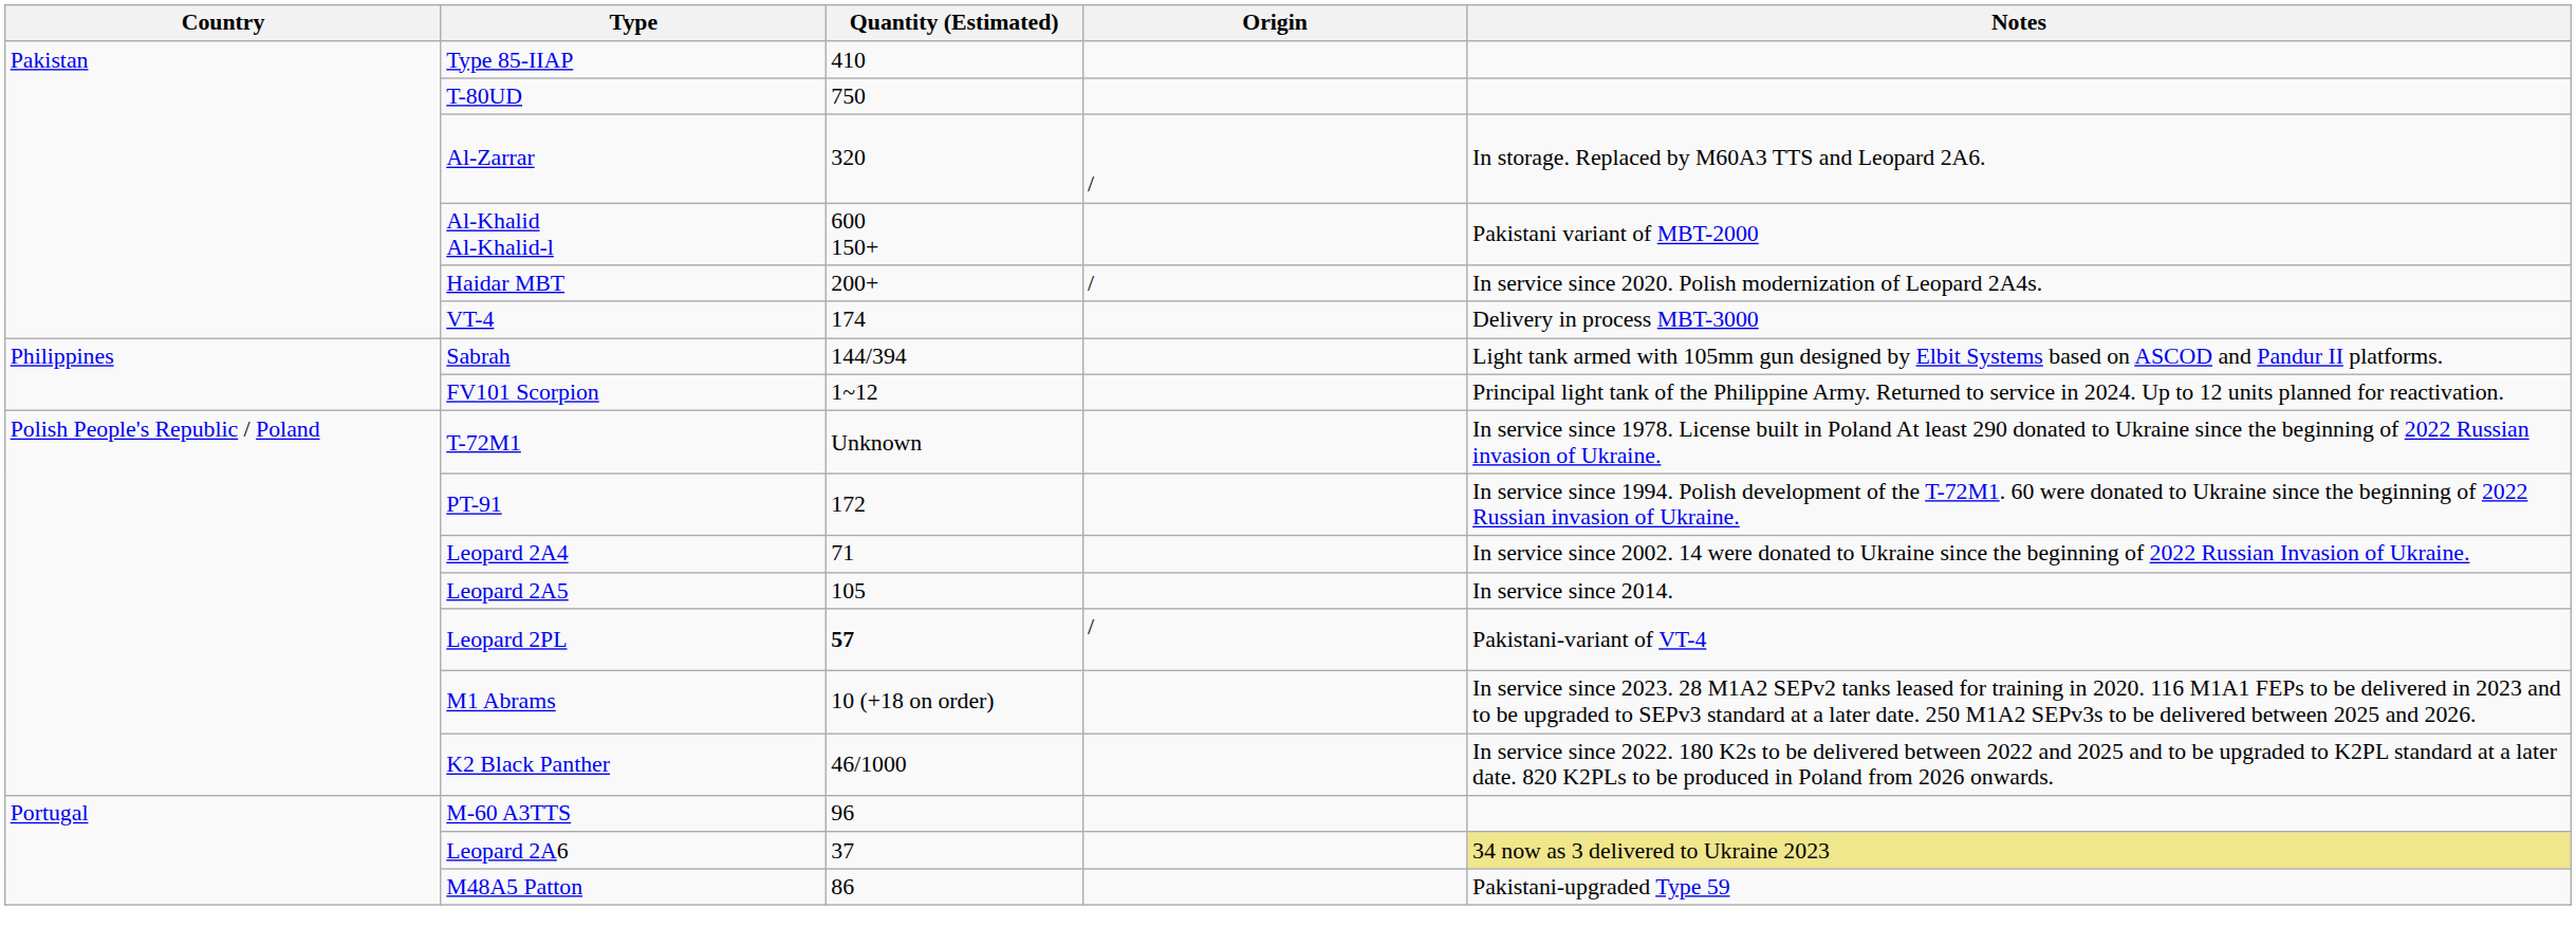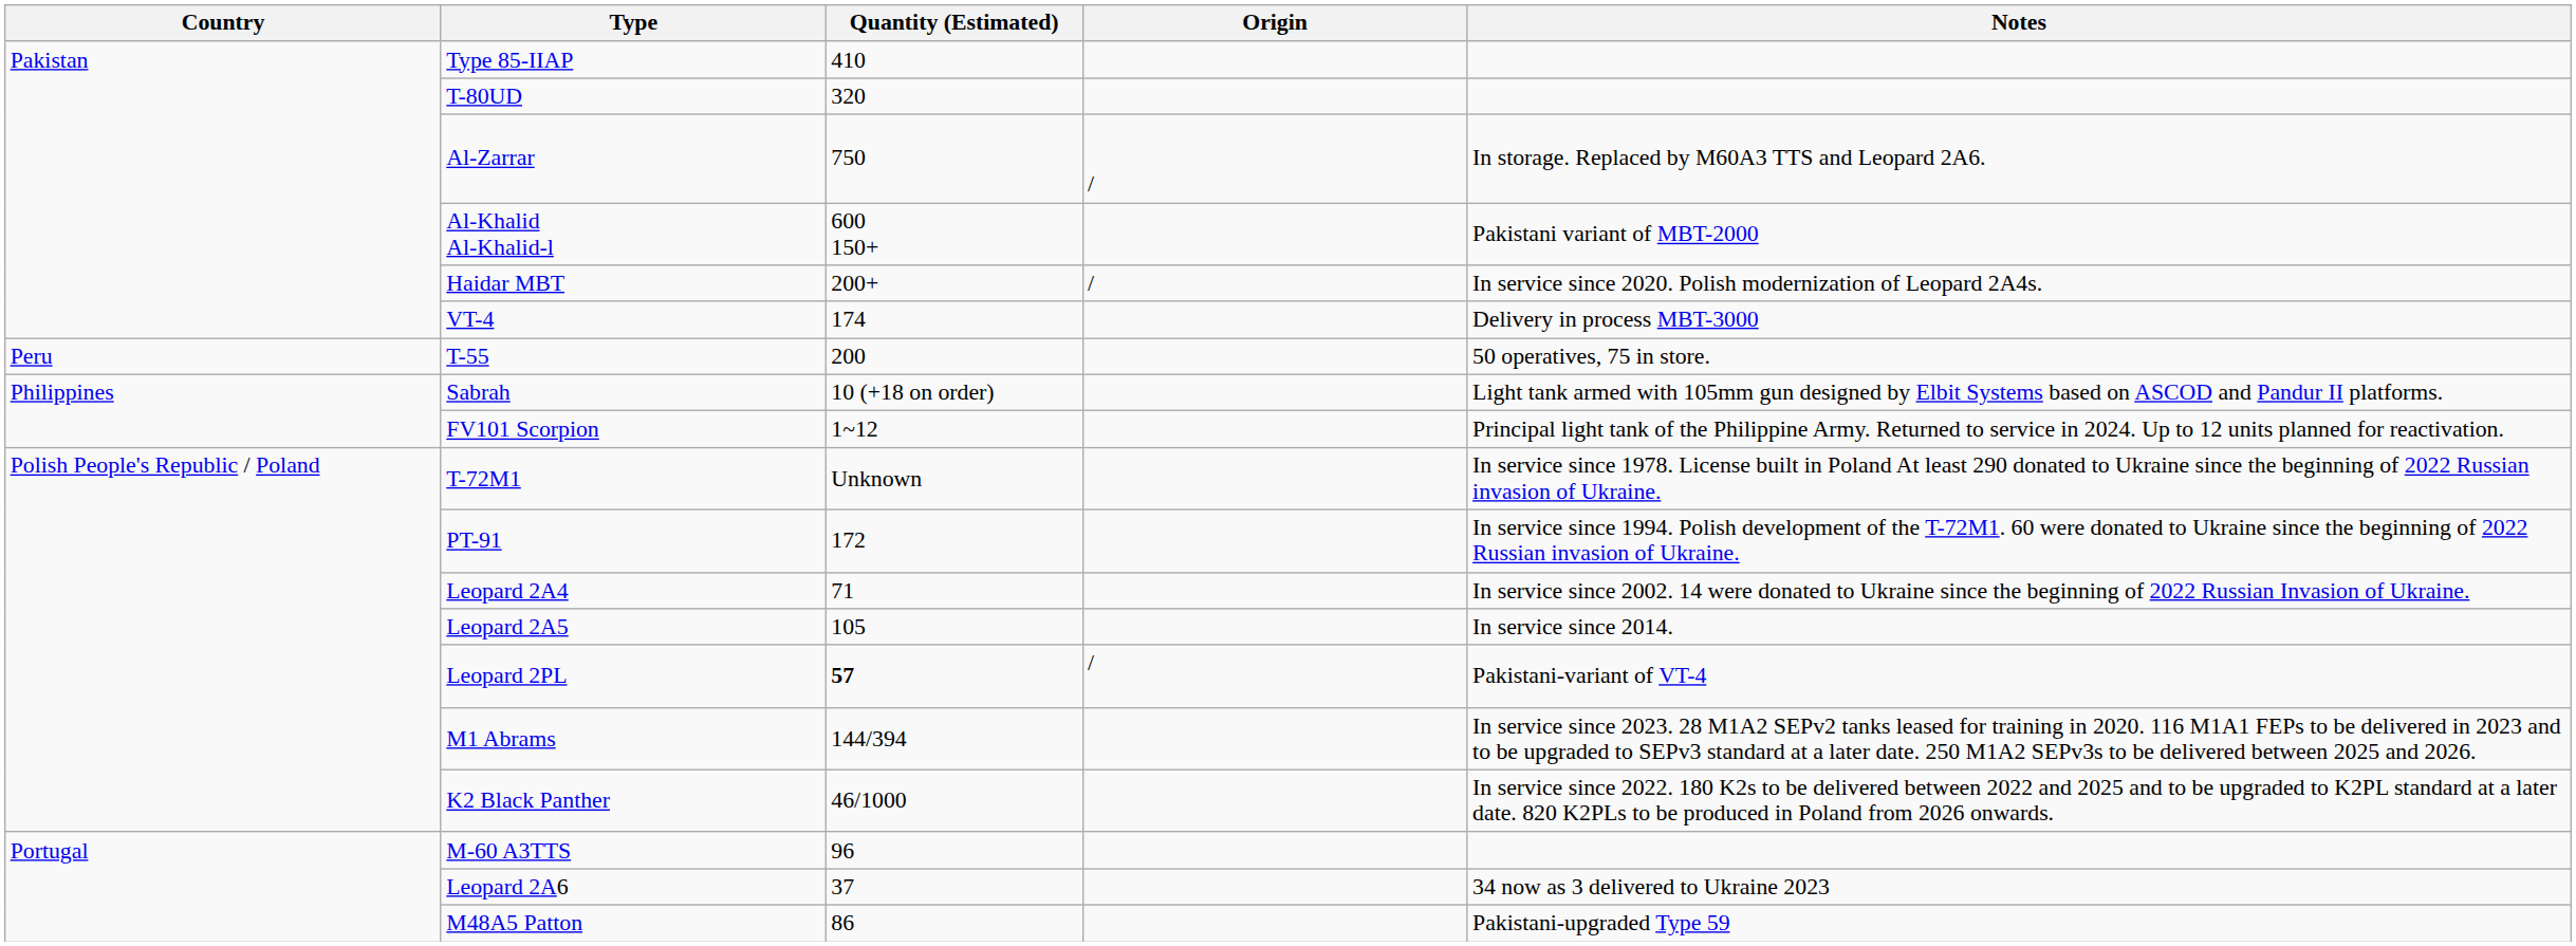T-80UD | Quantity (Estimated): 750 -> 320
Al-Zarrar | Quantity (Estimated): 320 -> 750
+ row: Peru | T-55 | 200 | 50 operatives, 75 in store.
Sabrah | Quantity (Estimated): 144/394 -> 10 (+18 on order)
M1 Abrams | Quantity (Estimated): 10 (+18 on order) -> 144/394
Leopard 2A6 | Notes: khaki background -> no background
